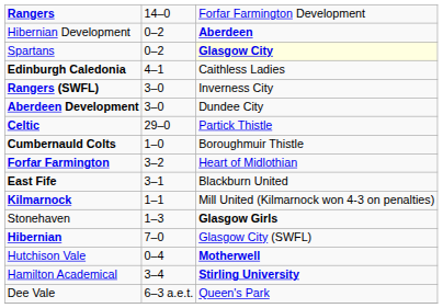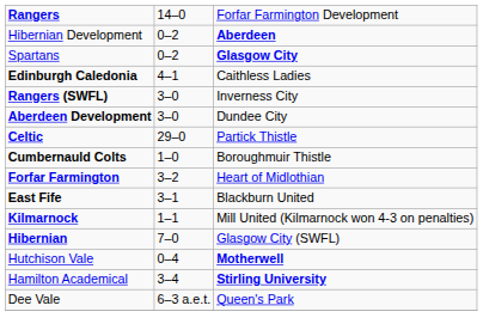Spartans | column 3: lightyellow background -> no background
- row: Stonehaven | 1–3 | Glasgow Girls
